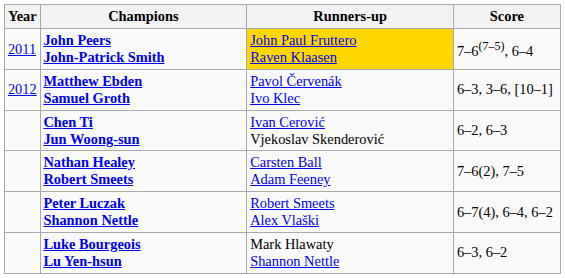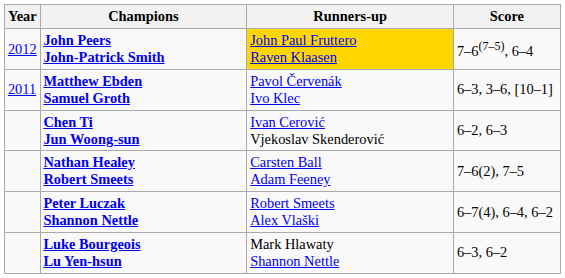John Peers John-Patrick Smith | Year: 2011 -> 2012
Matthew Ebden Samuel Groth | Year: 2012 -> 2011
